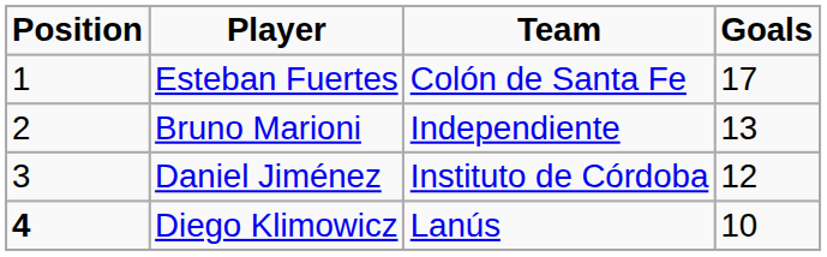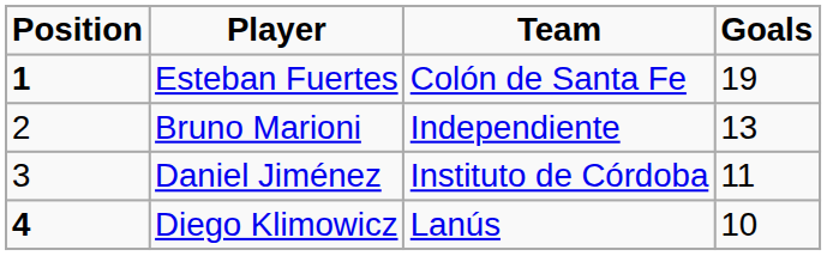Esteban Fuertes | Position: normal -> bold
Esteban Fuertes | Goals: 17 -> 19
Daniel Jiménez | Goals: 12 -> 11
